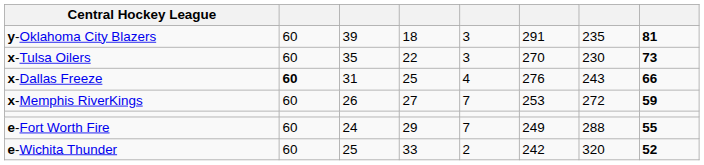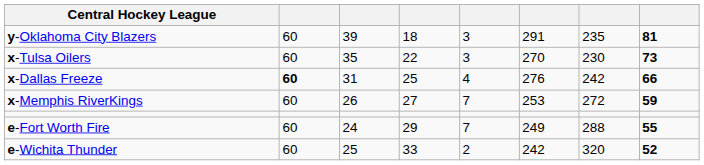x-Dallas Freeze | column 7: 243 -> 242
